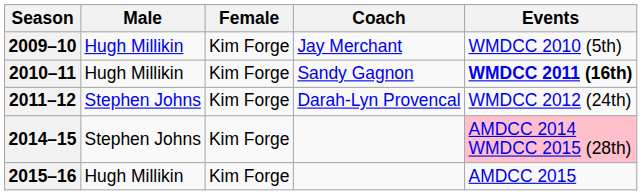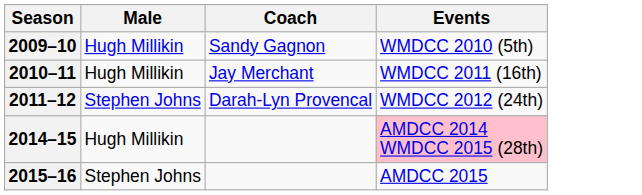- column: Female | Kim Forge | Kim Forge | Kim Forge | Kim Forge | Kim Forge
2009–10 | Coach: Jay Merchant -> Sandy Gagnon
2010–11 | Coach: Sandy Gagnon -> Jay Merchant
2010–11 | Events: bold -> normal
2014–15 | Male: Stephen Johns -> Hugh Millikin
2015–16 | Male: Hugh Millikin -> Stephen Johns
